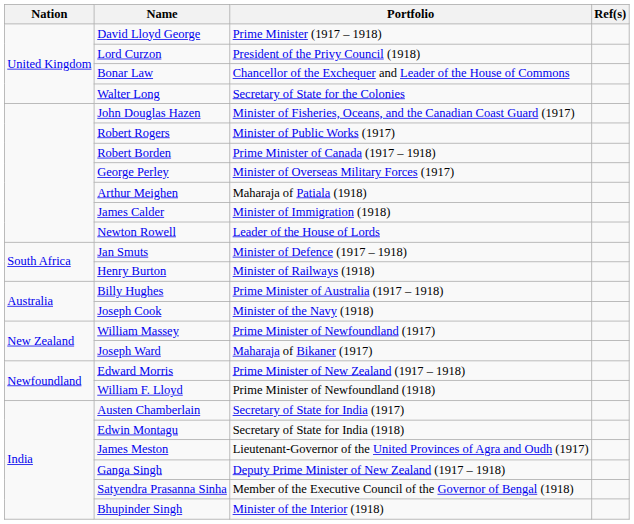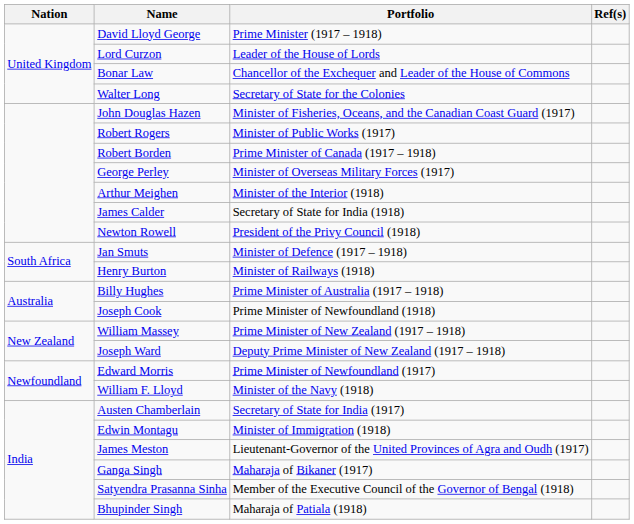Lord Curzon | Portfolio: President of the Privy Council (1918) -> Leader of the House of Lords
Arthur Meighen | Portfolio: Maharaja of Patiala (1918) -> Minister of the Interior (1918)
James Calder | Portfolio: Minister of Immigration (1918) -> Secretary of State for India (1918)
Newton Rowell | Portfolio: Leader of the House of Lords -> President of the Privy Council (1918)
Joseph Cook | Portfolio: Minister of the Navy (1918) -> Prime Minister of Newfoundland (1918)
William Massey | Portfolio: Prime Minister of Newfoundland (1917) -> Prime Minister of New Zealand (1917 – 1918)
Joseph Ward | Portfolio: Maharaja of Bikaner (1917) -> Deputy Prime Minister of New Zealand (1917 – 1918)
Edward Morris | Portfolio: Prime Minister of New Zealand (1917 – 1918) -> Prime Minister of Newfoundland (1917)
William F. Lloyd | Portfolio: Prime Minister of Newfoundland (1918) -> Minister of the Navy (1918)
Edwin Montagu | Portfolio: Secretary of State for India (1918) -> Minister of Immigration (1918)
Ganga Singh | Portfolio: Deputy Prime Minister of New Zealand (1917 – 1918) -> Maharaja of Bikaner (1917)
Bhupinder Singh | Portfolio: Minister of the Interior (1918) -> Maharaja of Patiala (1918)
